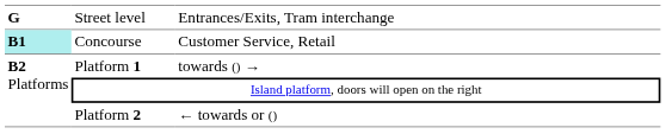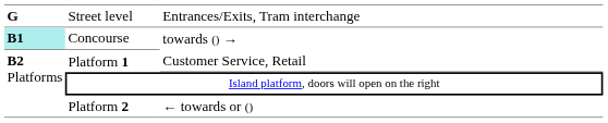Concourse | column 3: Customer Service, Retail -> towards () →
Platform 1 | column 3: towards () → -> Customer Service, Retail
